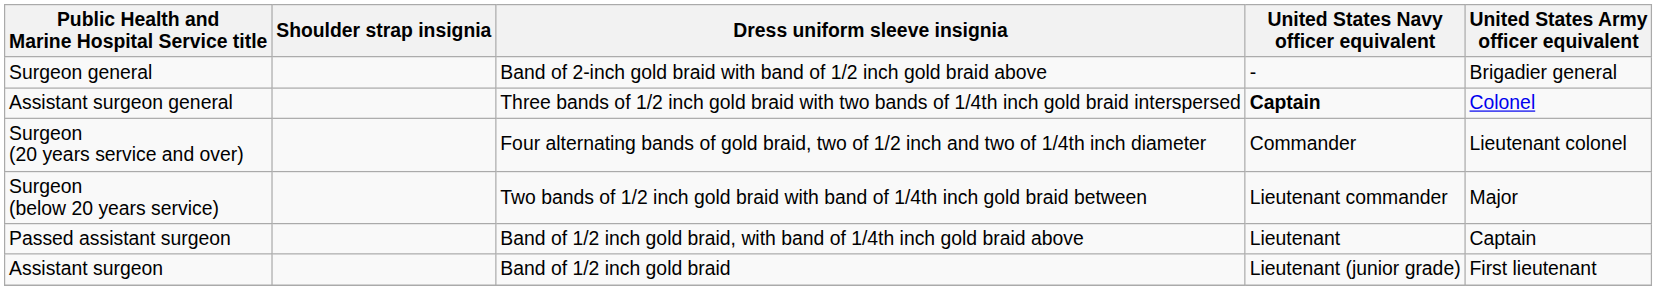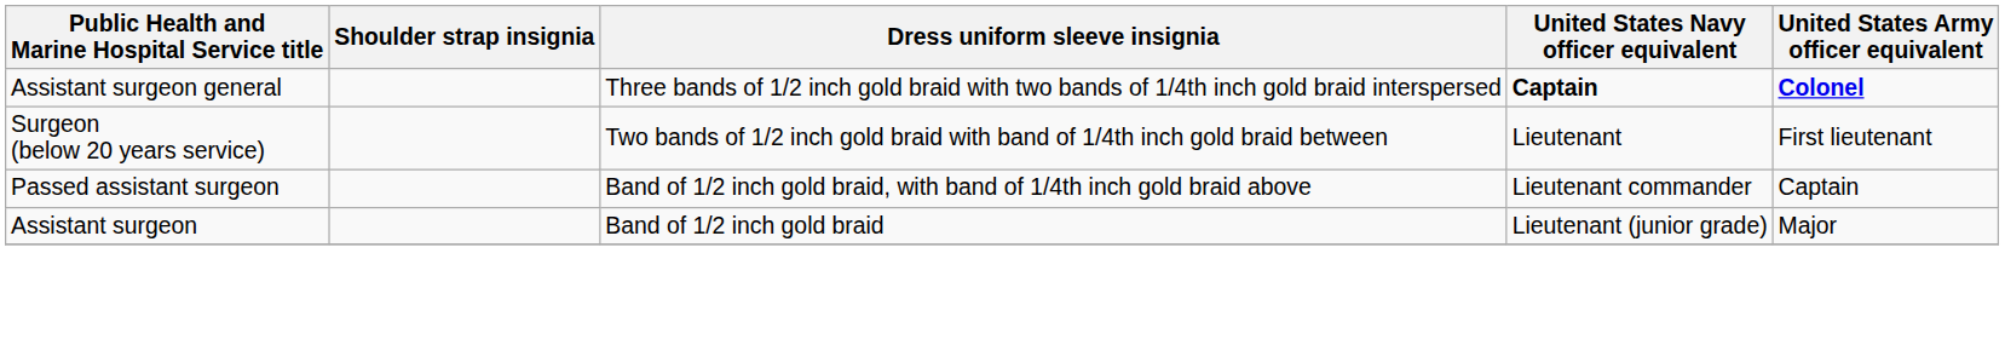- row: Surgeon general | Band of 2-inch gold braid with band of 1/2 inch gold braid above | - | Brigadier general
Assistant surgeon general | United States Army officer equivalent: normal -> bold
- row: Surgeon (20 years service and over) | Four alternating bands of gold braid, two of 1/2 inch and two of 1/4th inch diameter | Commander | Lieutenant colonel
Surgeon (below 20 years service) | United States Navy officer equivalent: Lieutenant commander -> Lieutenant
Surgeon (below 20 years service) | United States Army officer equivalent: Major -> First lieutenant
Passed assistant surgeon | United States Navy officer equivalent: Lieutenant -> Lieutenant commander
Assistant surgeon | United States Army officer equivalent: First lieutenant -> Major
